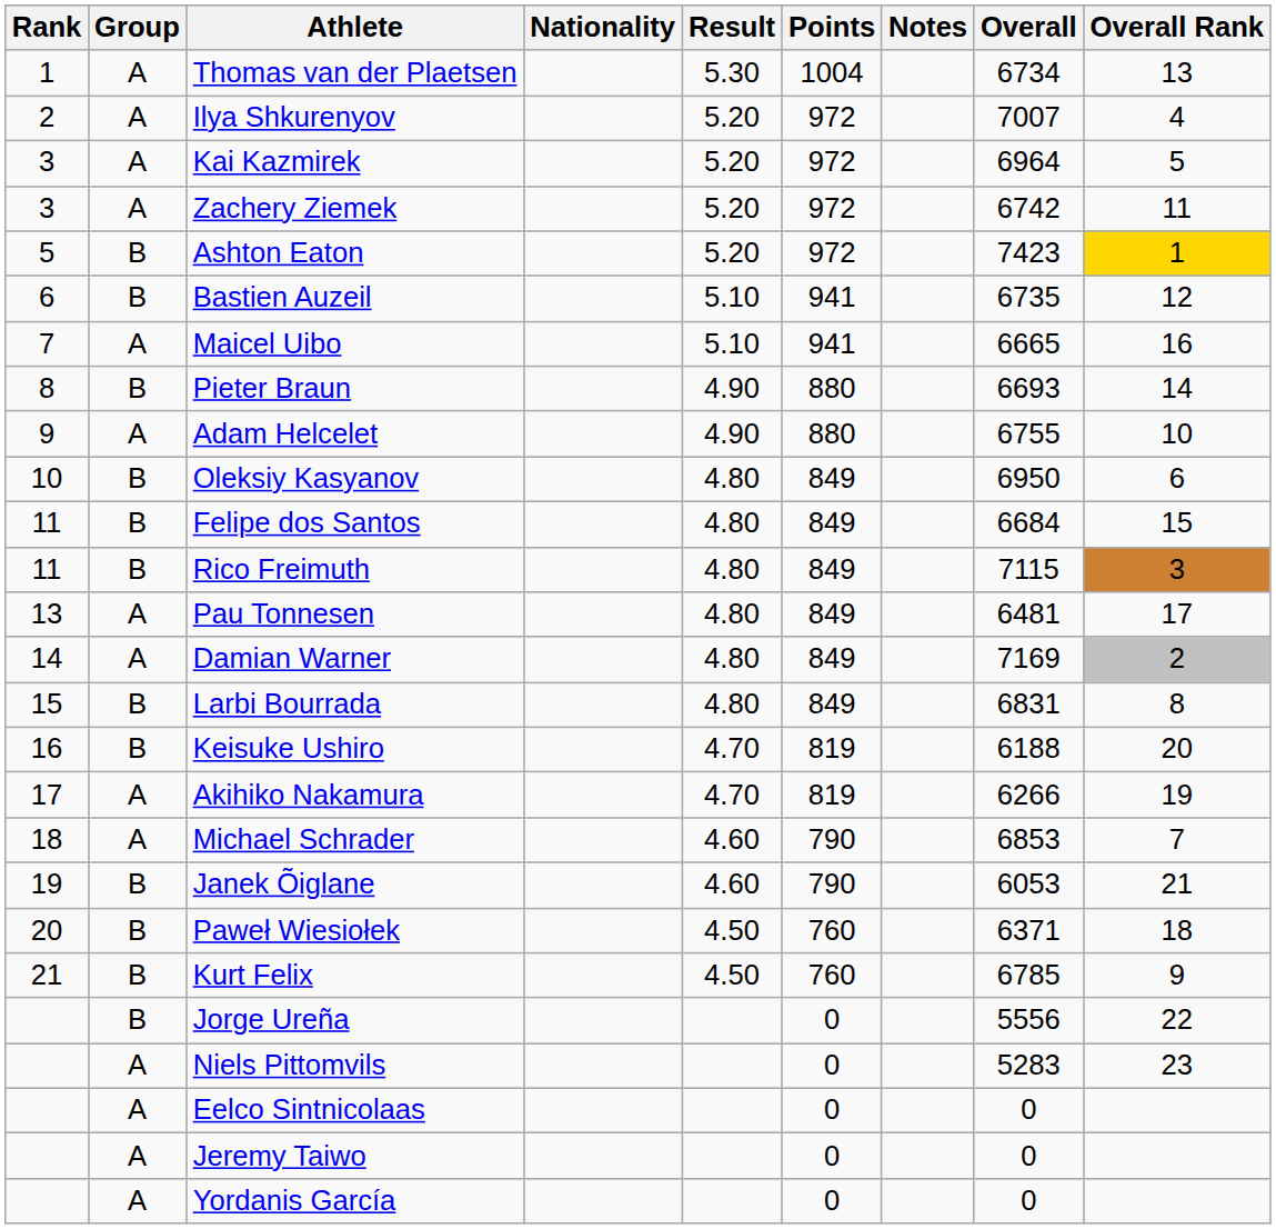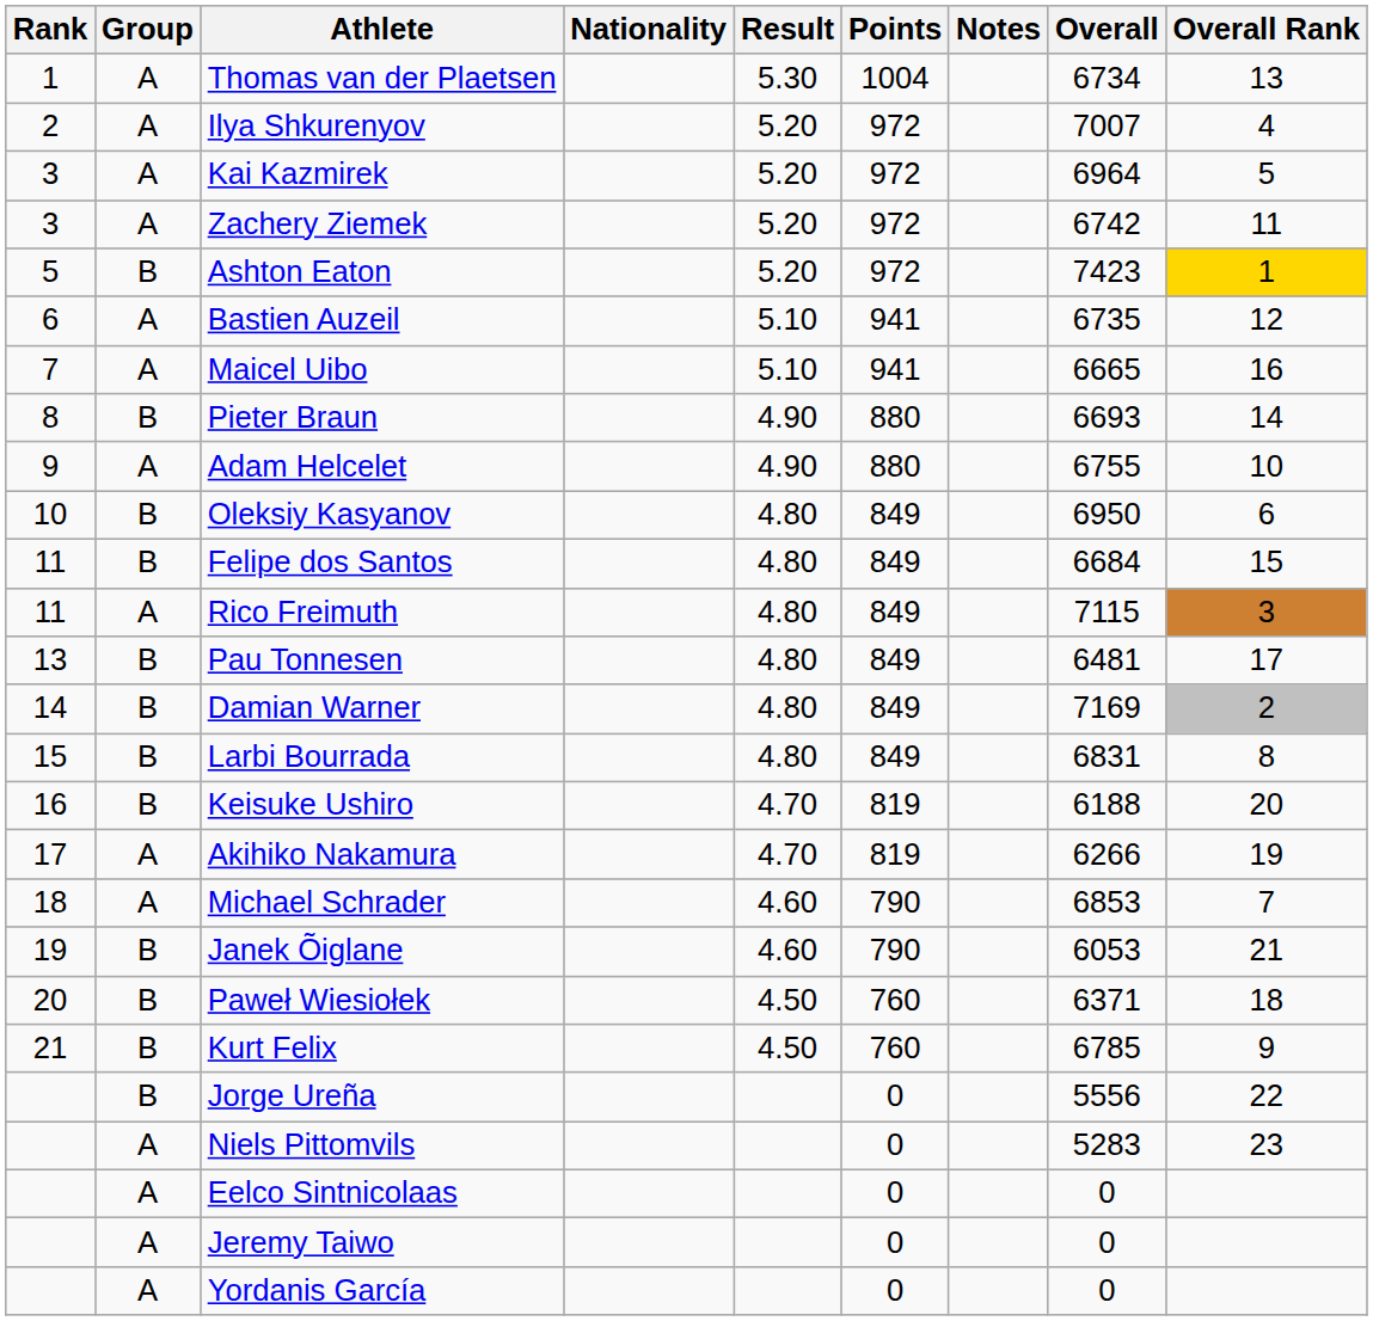Bastien Auzeil | Group: B -> A
Rico Freimuth | Group: B -> A
Pau Tonnesen | Group: A -> B
Damian Warner | Group: A -> B
